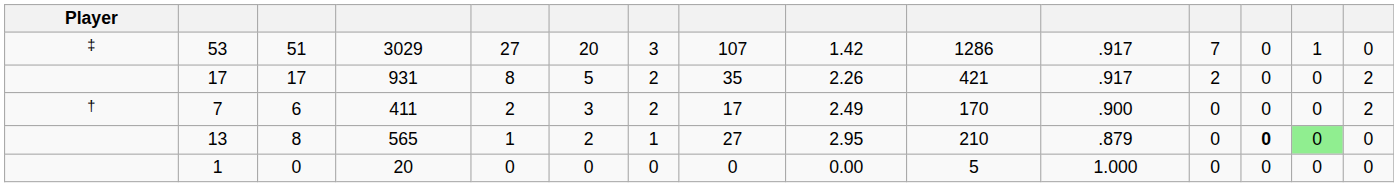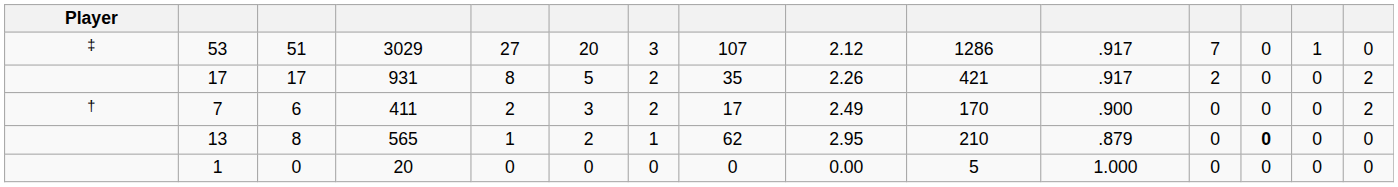53 | column 9: 1.42 -> 2.12
13 | column 8: 27 -> 62
13 | column 14: lightgreen background -> no background
